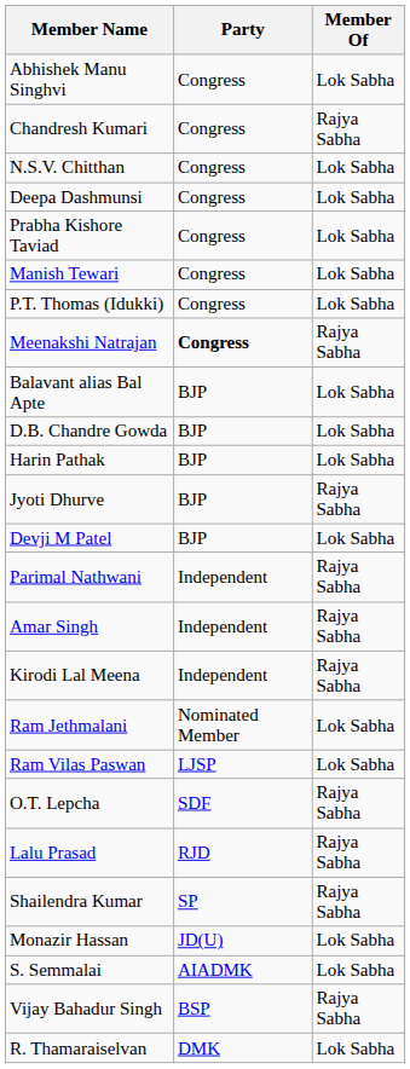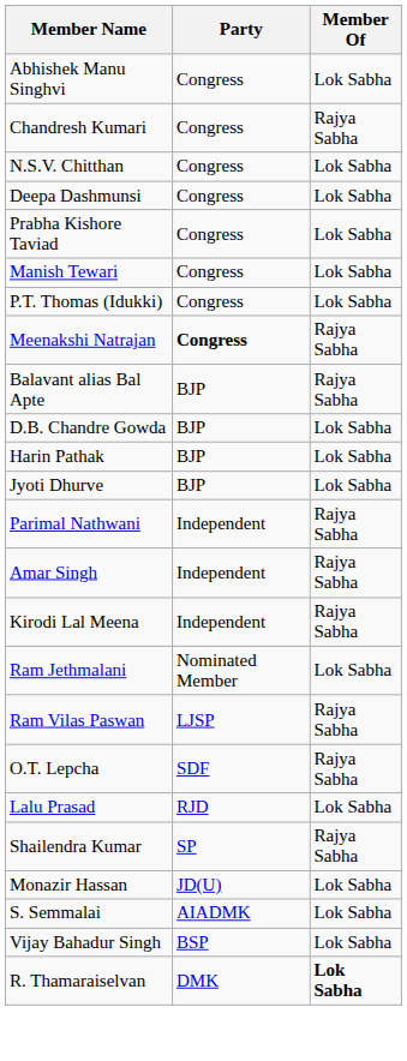Balavant alias Bal Apte | Member Of: Lok Sabha -> Rajya Sabha
Jyoti Dhurve | Member Of: Rajya Sabha -> Lok Sabha
- row: Devji M Patel | BJP | Lok Sabha
Ram Vilas Paswan | Member Of: Lok Sabha -> Rajya Sabha
Lalu Prasad | Member Of: Rajya Sabha -> Lok Sabha
Vijay Bahadur Singh | Member Of: Rajya Sabha -> Lok Sabha
R. Thamaraiselvan | Member Of: normal -> bold
